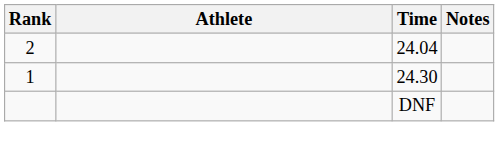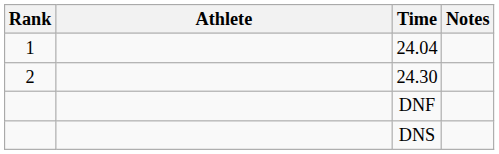24.04 | Rank: 2 -> 1
24.30 | Rank: 1 -> 2
+ row: DNS
